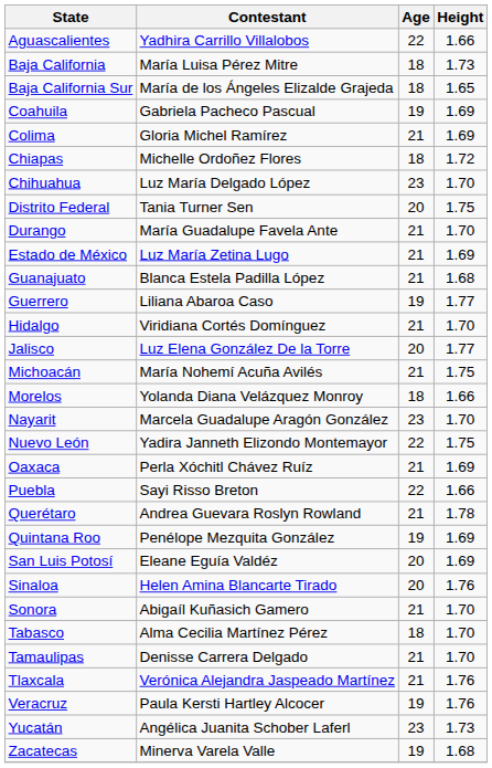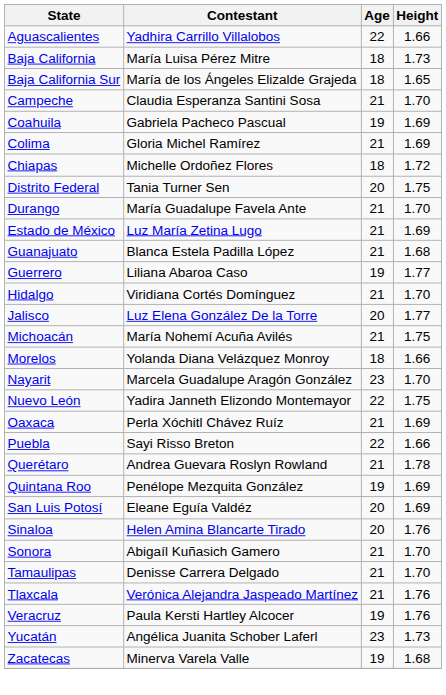+ row: Campeche | Claudia Esperanza Santini Sosa | 21 | 1.70
- row: Chihuahua | Luz María Delgado López | 23 | 1.70
- row: Tabasco | Alma Cecilia Martínez Pérez | 18 | 1.70
